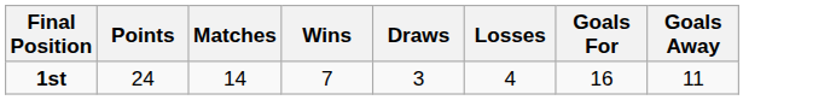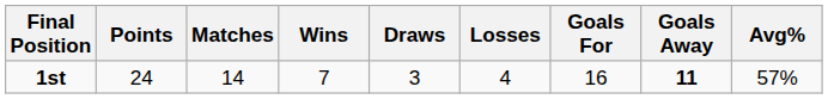+ column: Avg% | 57%
1st | Goals Away: normal -> bold
